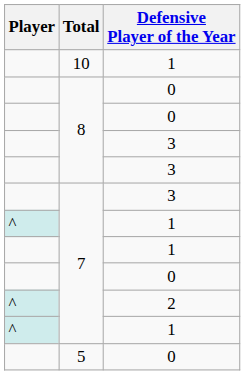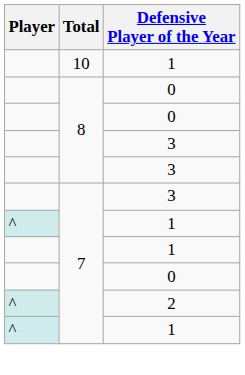- row: 5 | 0
